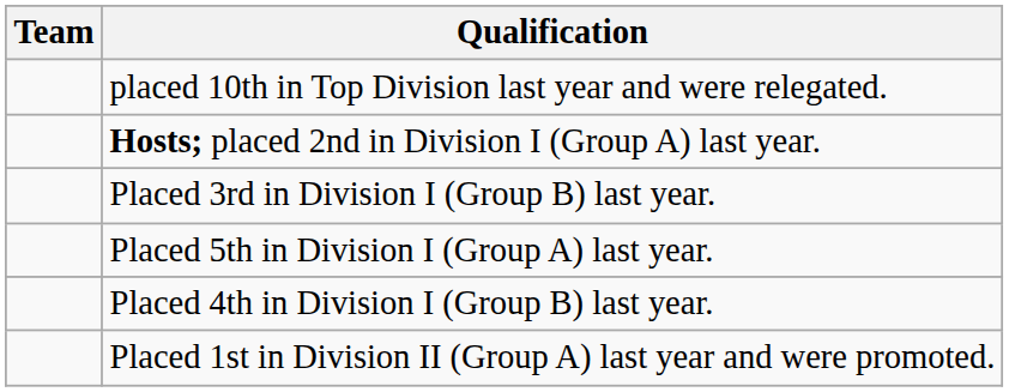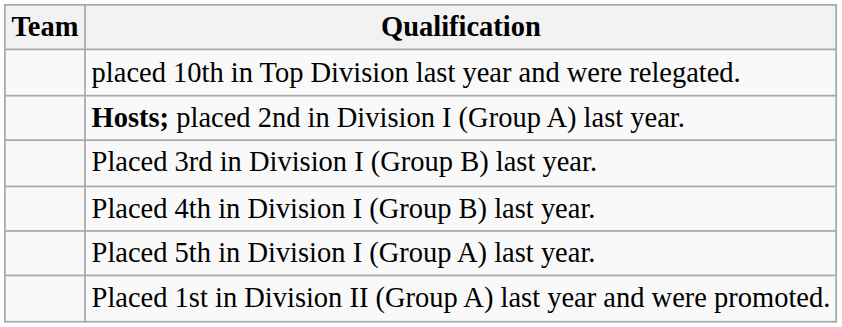rows swapped: Placed 4th in Division I (Group B) last year. <-> Placed 5th in Division I (Group A) last year.
